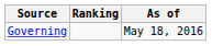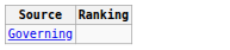- column: As of | May 18, 2016
